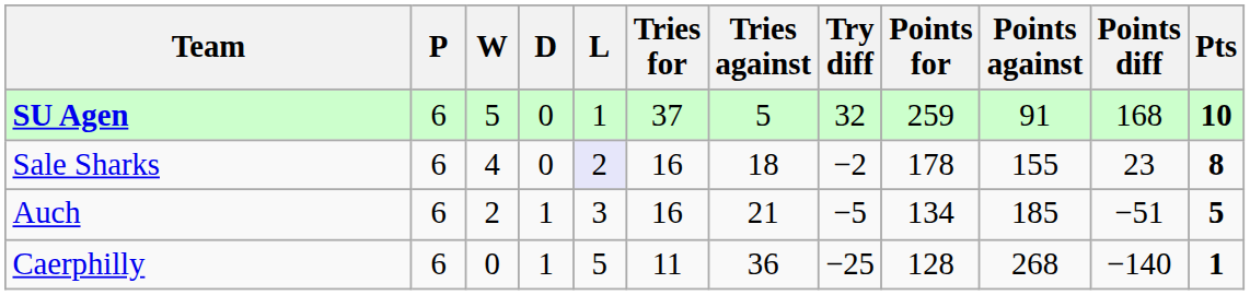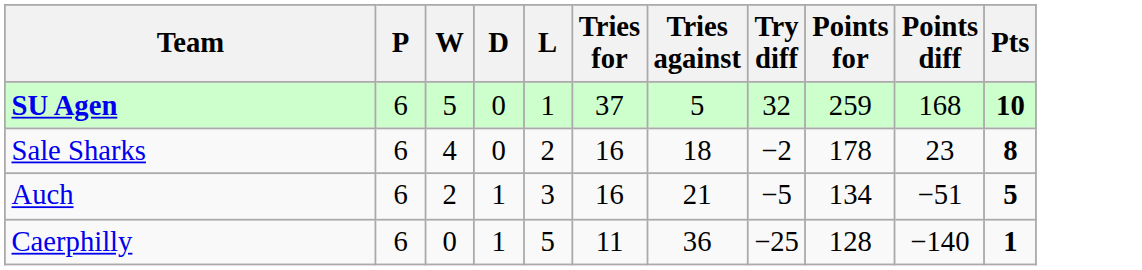- column: Points against | 91 | 155 | 185 | 268
Sale Sharks | L: lavender background -> no background
